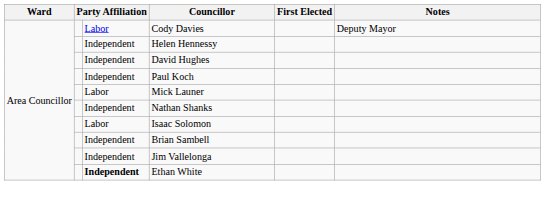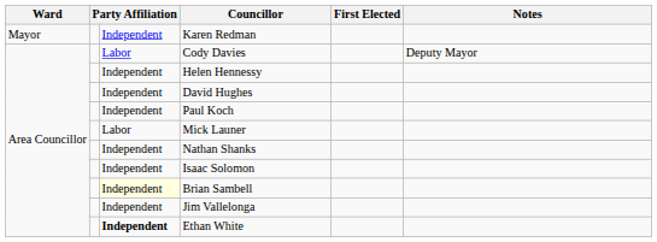+ row: Mayor | Independent | Karen Redman
Isaac Solomon | column 3: Labor -> Independent
Brian Sambell | column 3: no background -> lightyellow background
